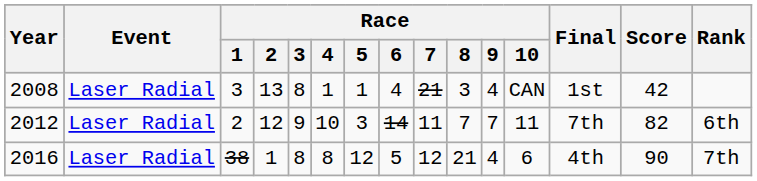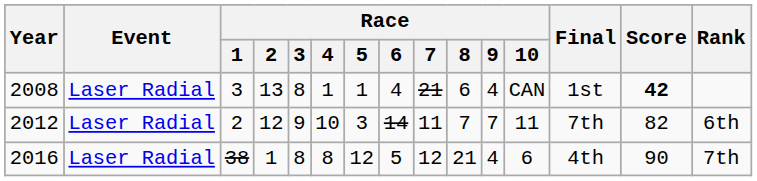2008 | Race / 8: 3 -> 6
2008 | Score: normal -> bold
